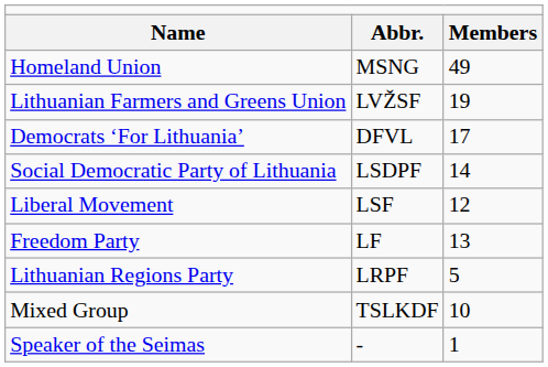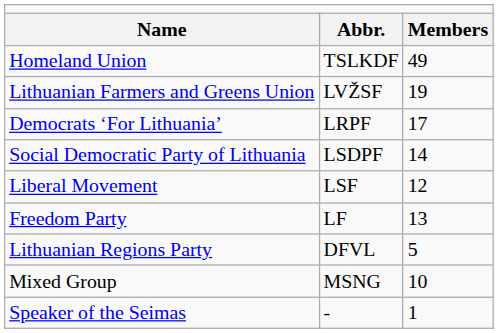Homeland Union | column 2: MSNG -> TSLKDF
Democrats ‘For Lithuania’ | column 2: DFVL -> LRPF
Lithuanian Regions Party | column 2: LRPF -> DFVL
Mixed Group | column 2: TSLKDF -> MSNG
